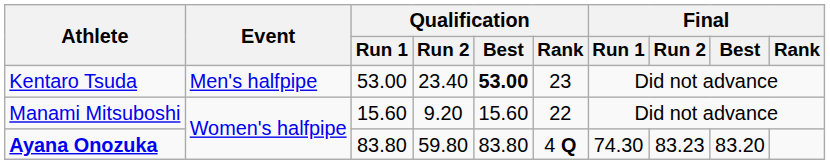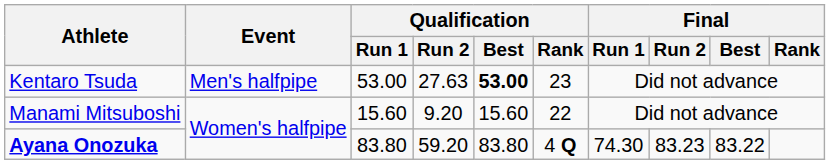Kentaro Tsuda | Qualification / Run 2: 23.40 -> 27.63
Ayana Onozuka | Qualification / Run 2: 59.80 -> 59.20
Ayana Onozuka | Final / Best: 83.20 -> 83.22
